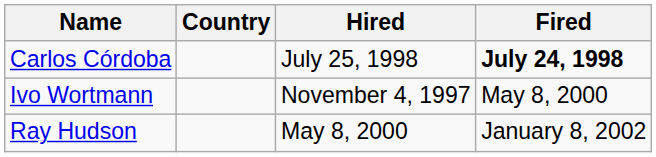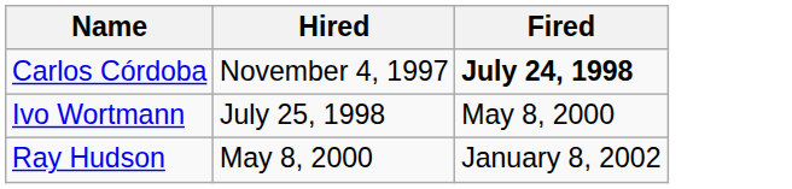- column: Country
Carlos Córdoba | Hired: July 25, 1998 -> November 4, 1997
Ivo Wortmann | Hired: November 4, 1997 -> July 25, 1998
